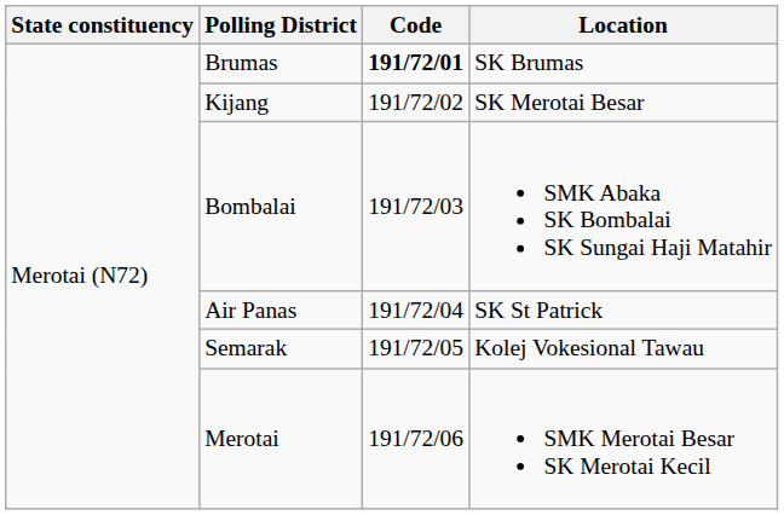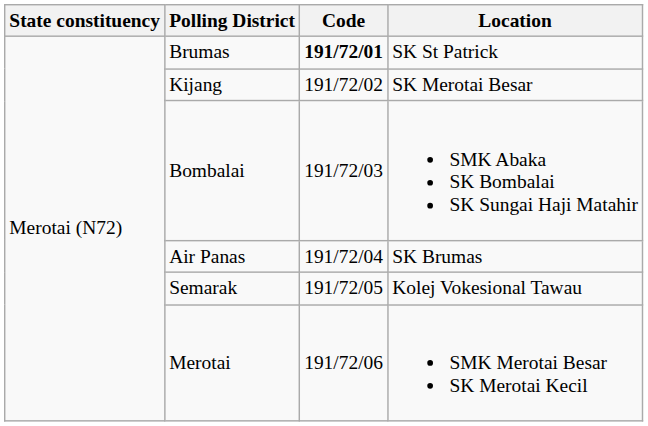Brumas | Location: SK Brumas -> SK St Patrick
Air Panas | Location: SK St Patrick -> SK Brumas
